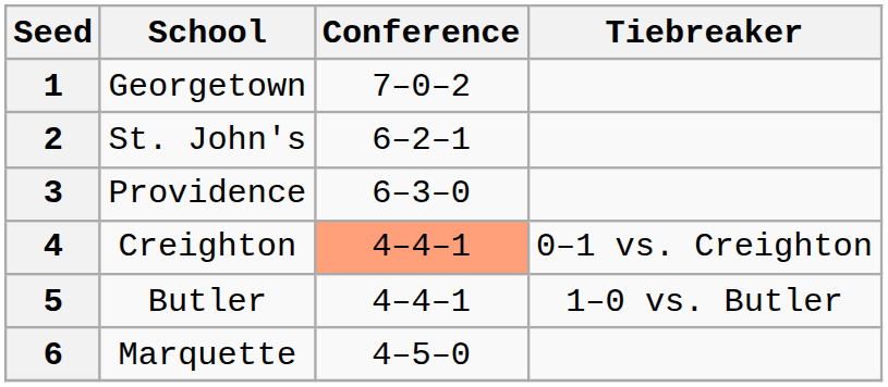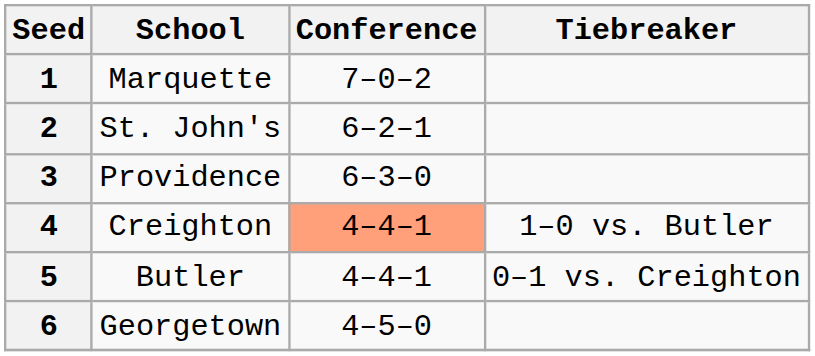1 | School: Georgetown -> Marquette
4 | Tiebreaker: 0–1 vs. Creighton -> 1–0 vs. Butler
5 | Tiebreaker: 1–0 vs. Butler -> 0–1 vs. Creighton
6 | School: Marquette -> Georgetown
